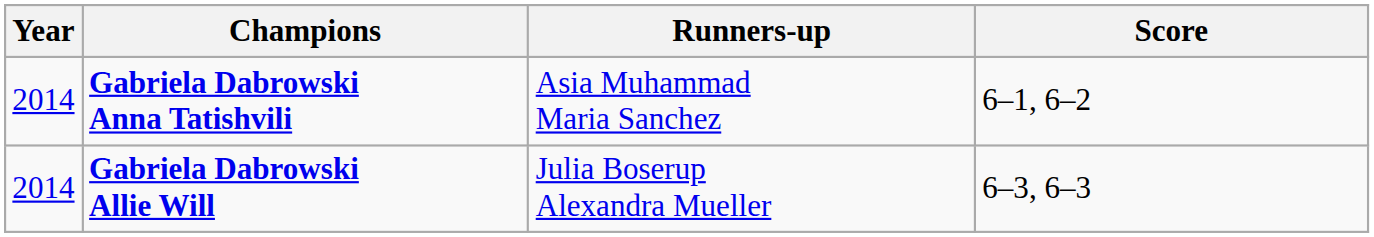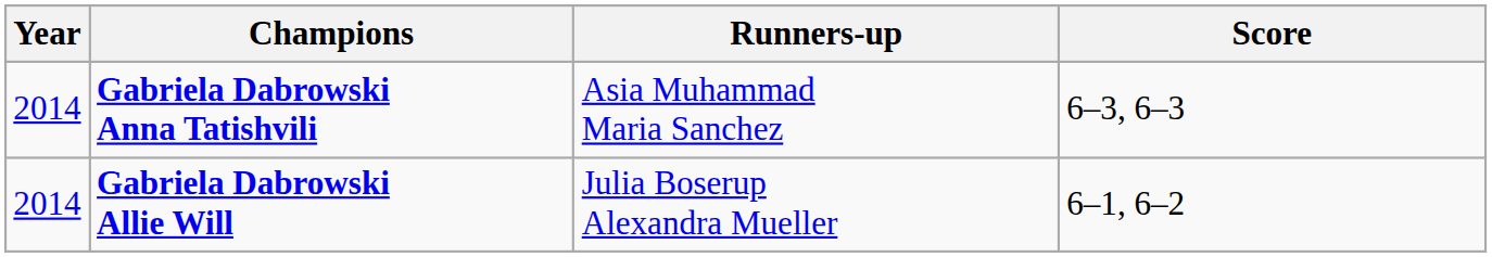Gabriela Dabrowski Anna Tatishvili | Score: 6–1, 6–2 -> 6–3, 6–3
Gabriela Dabrowski Allie Will | Score: 6–3, 6–3 -> 6–1, 6–2
